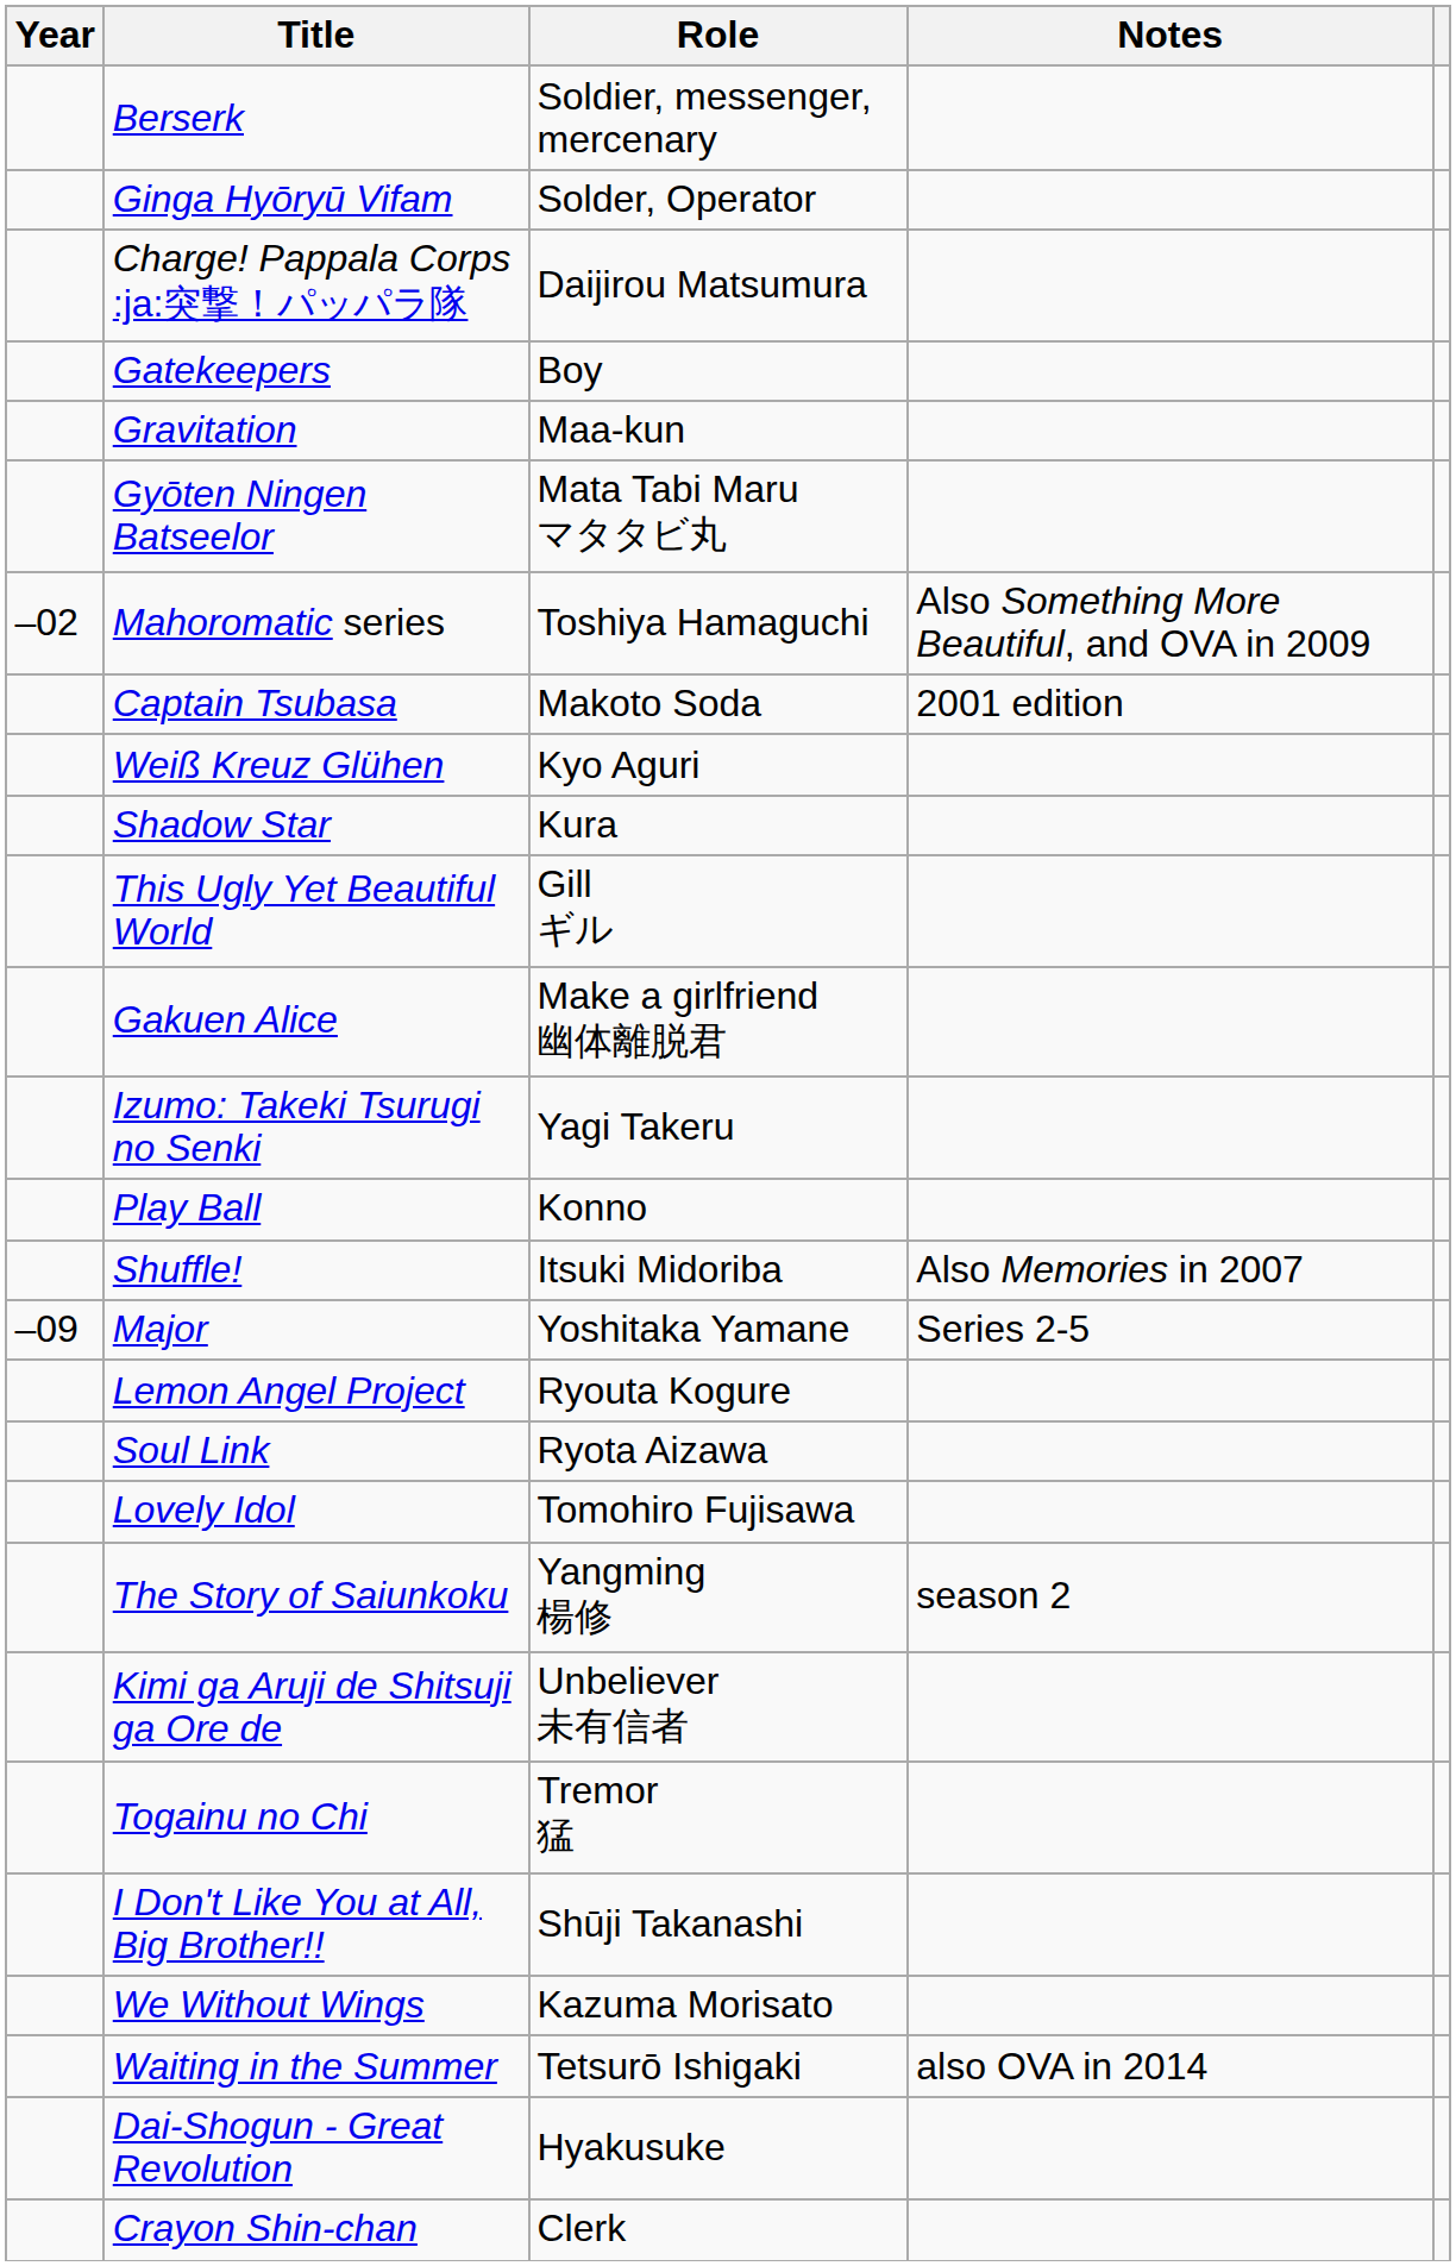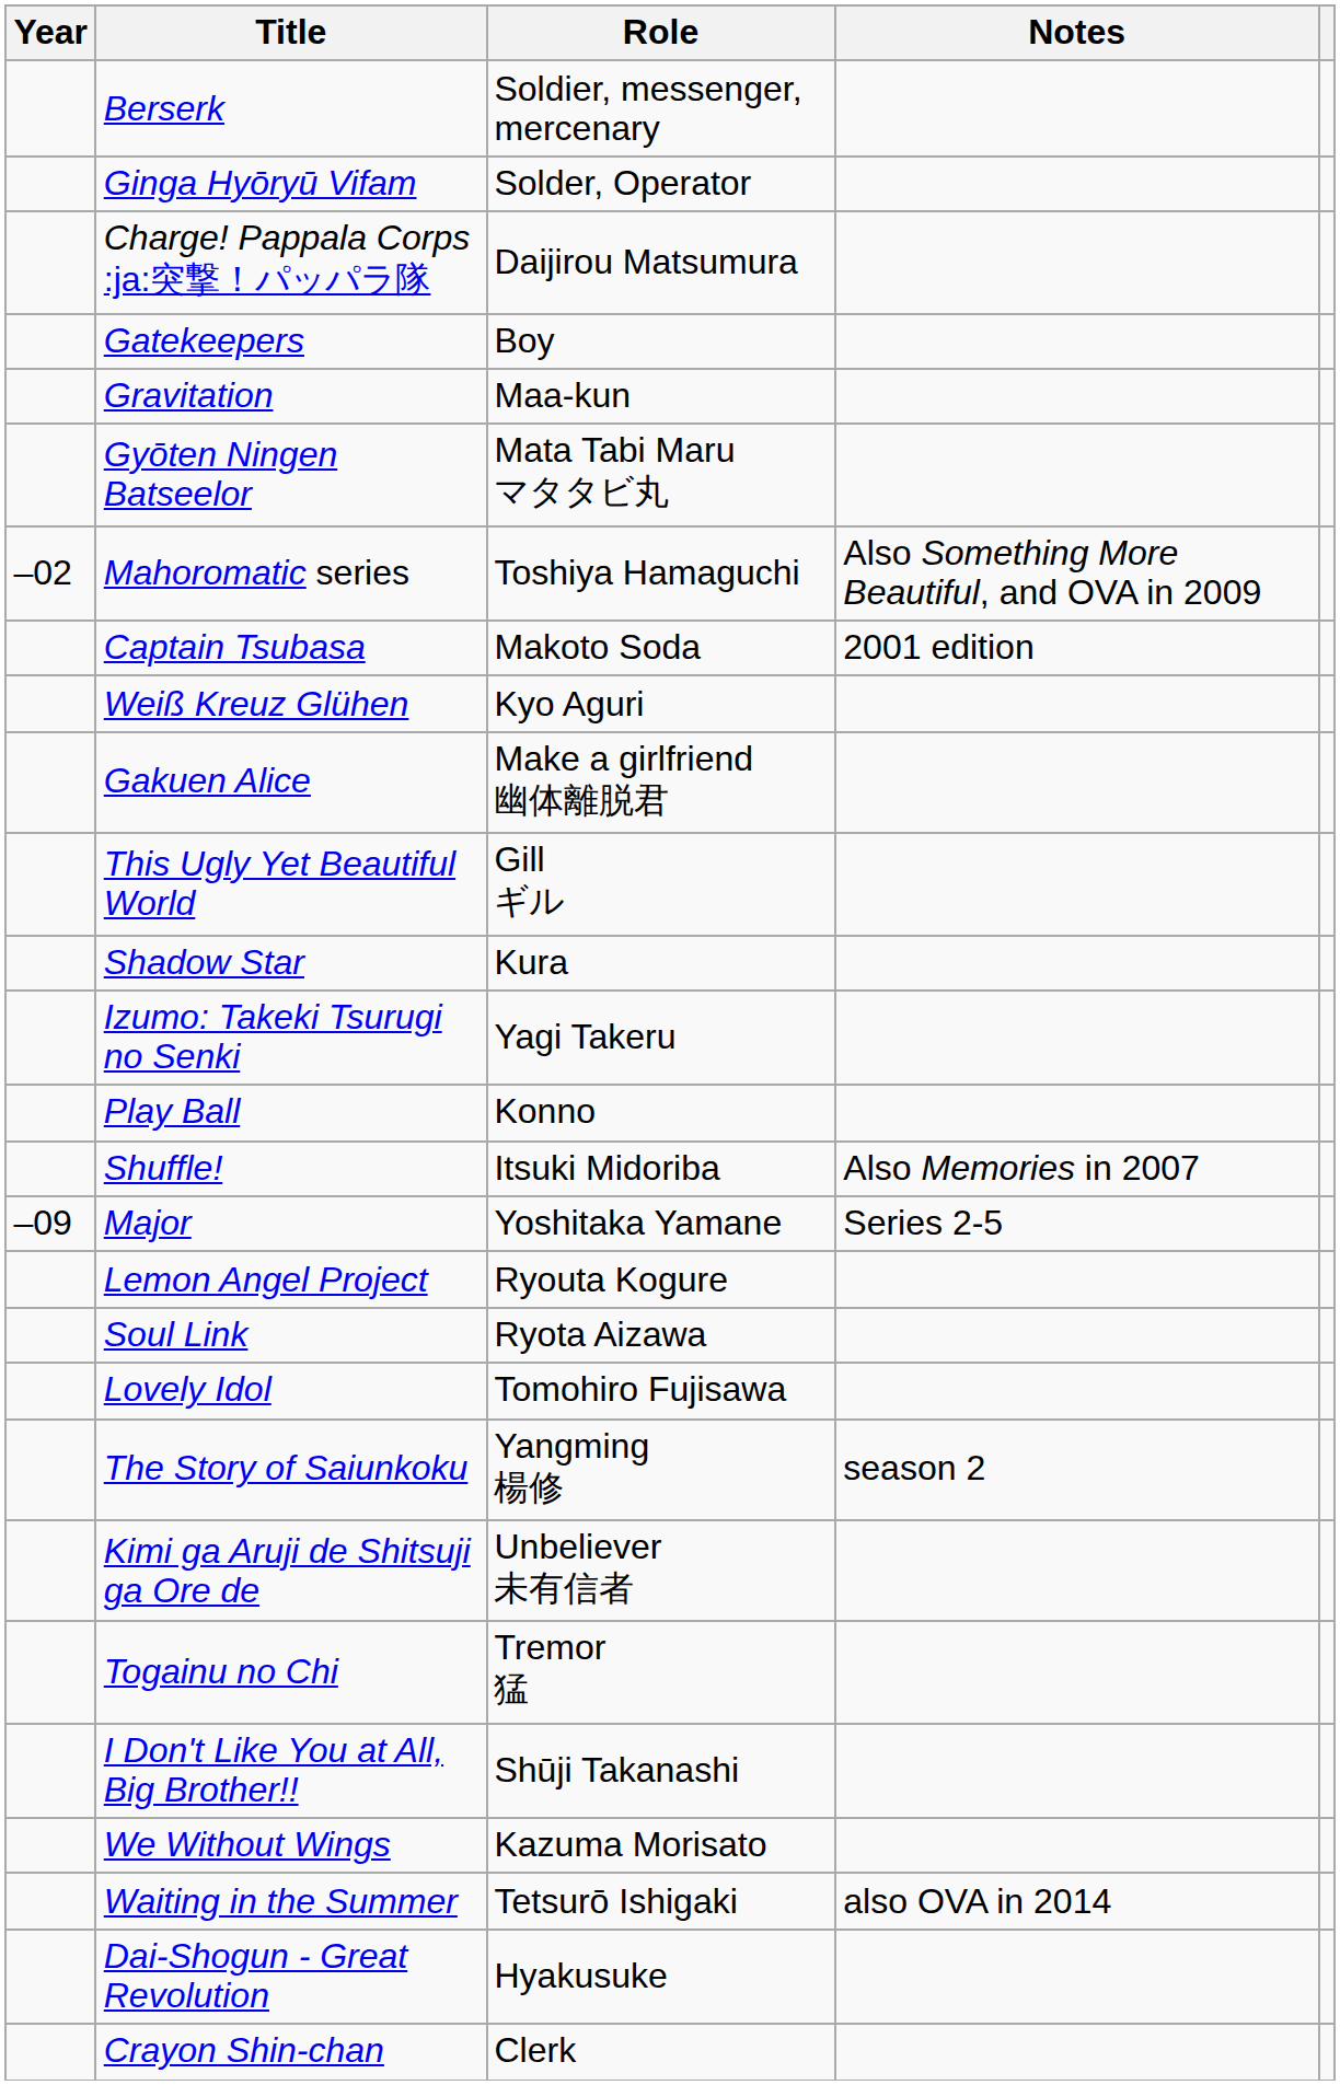rows swapped: Shadow Star <-> Gakuen Alice
